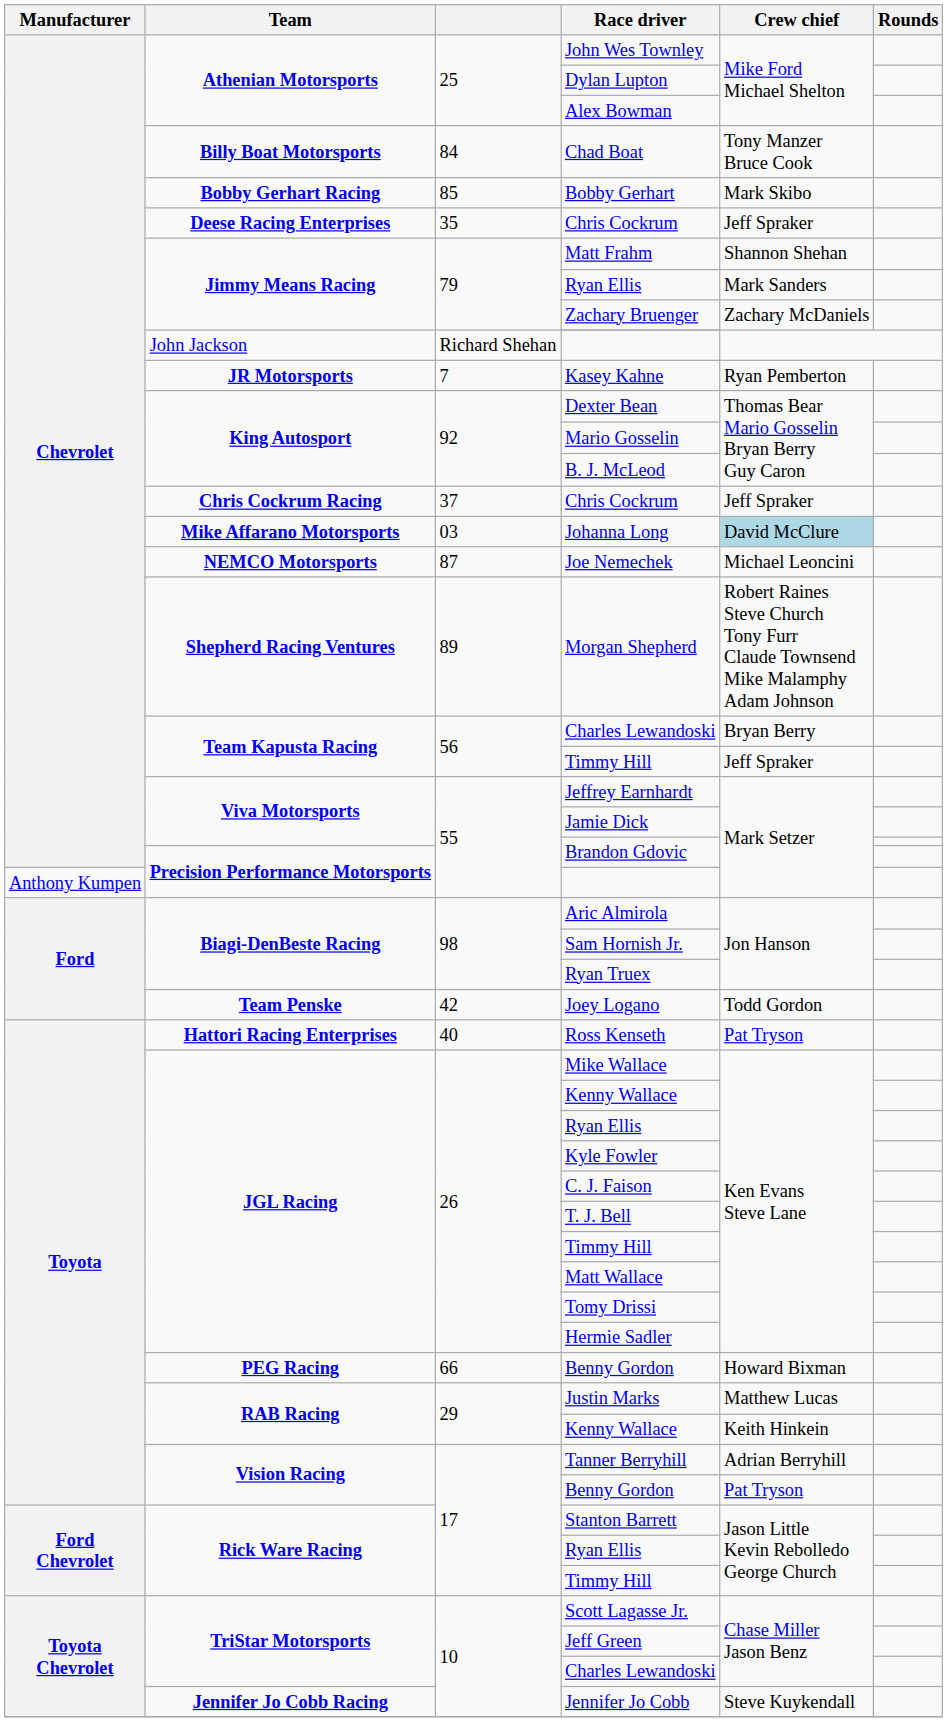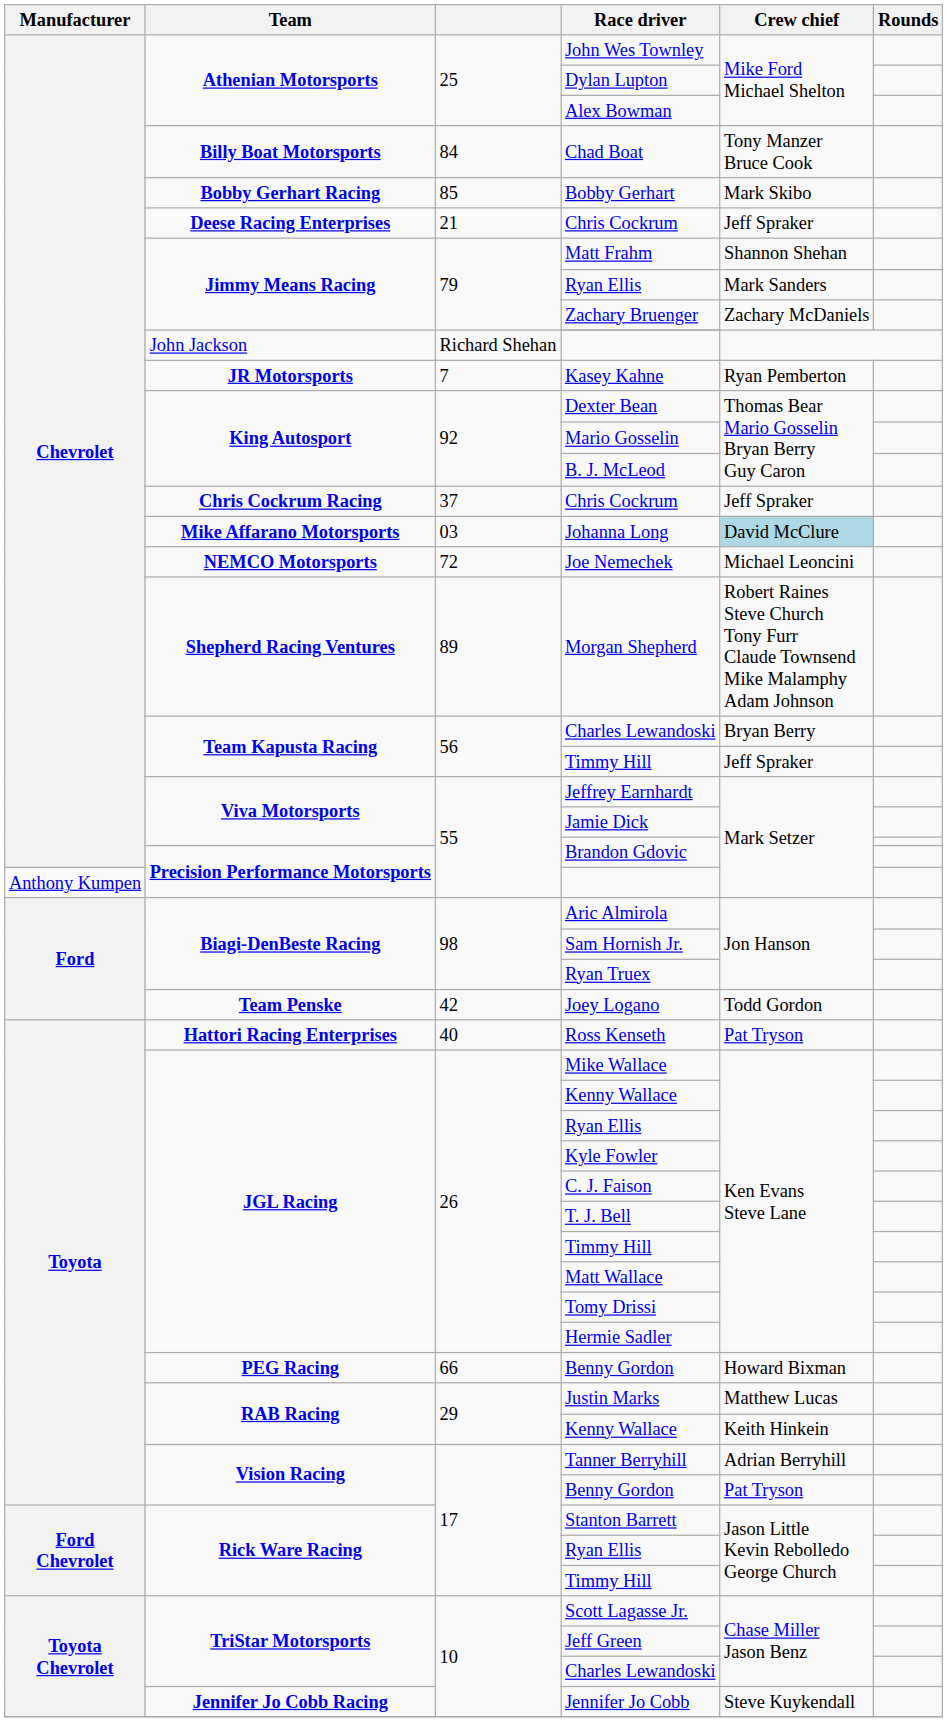Deese Racing Enterprises / Chris Cockrum | column 3: 35 -> 21
Joe Nemechek | column 3: 87 -> 72
